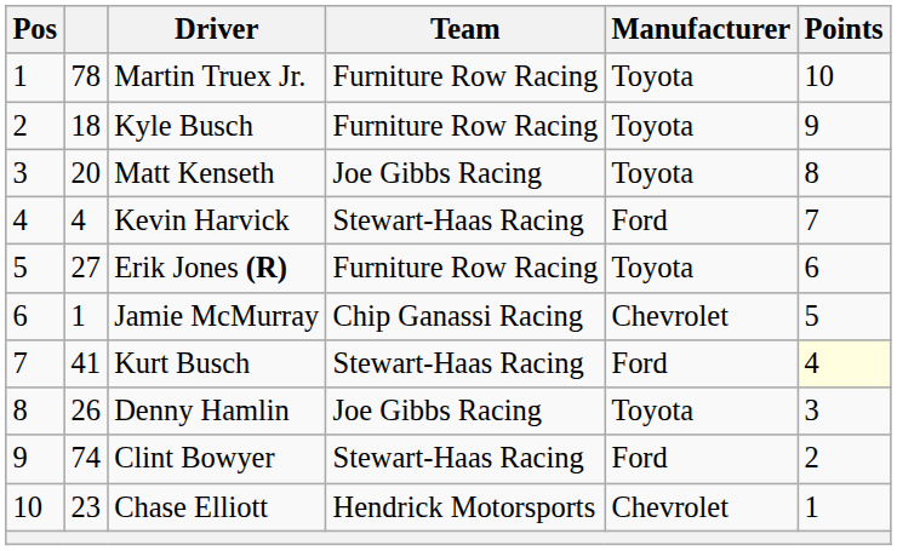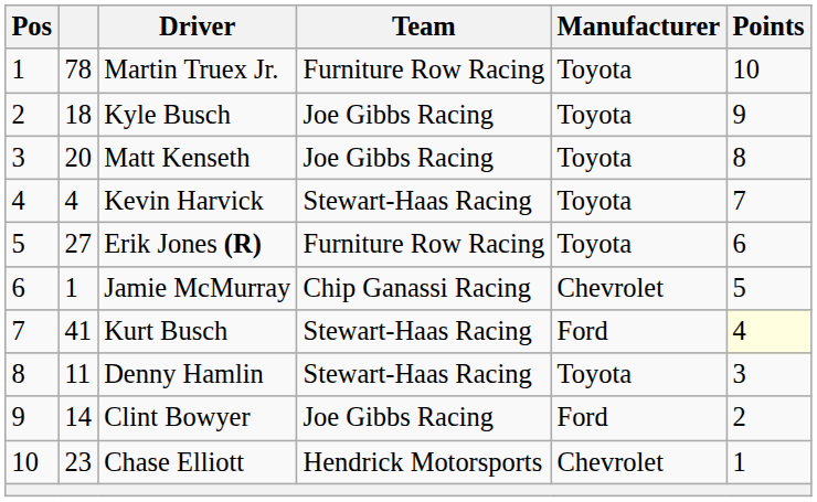Kyle Busch | Team: Furniture Row Racing -> Joe Gibbs Racing
Kevin Harvick | Manufacturer: Ford -> Toyota
Denny Hamlin | column 2: 26 -> 11
Denny Hamlin | Team: Joe Gibbs Racing -> Stewart-Haas Racing
Clint Bowyer | column 2: 74 -> 14
Clint Bowyer | Team: Stewart-Haas Racing -> Joe Gibbs Racing
